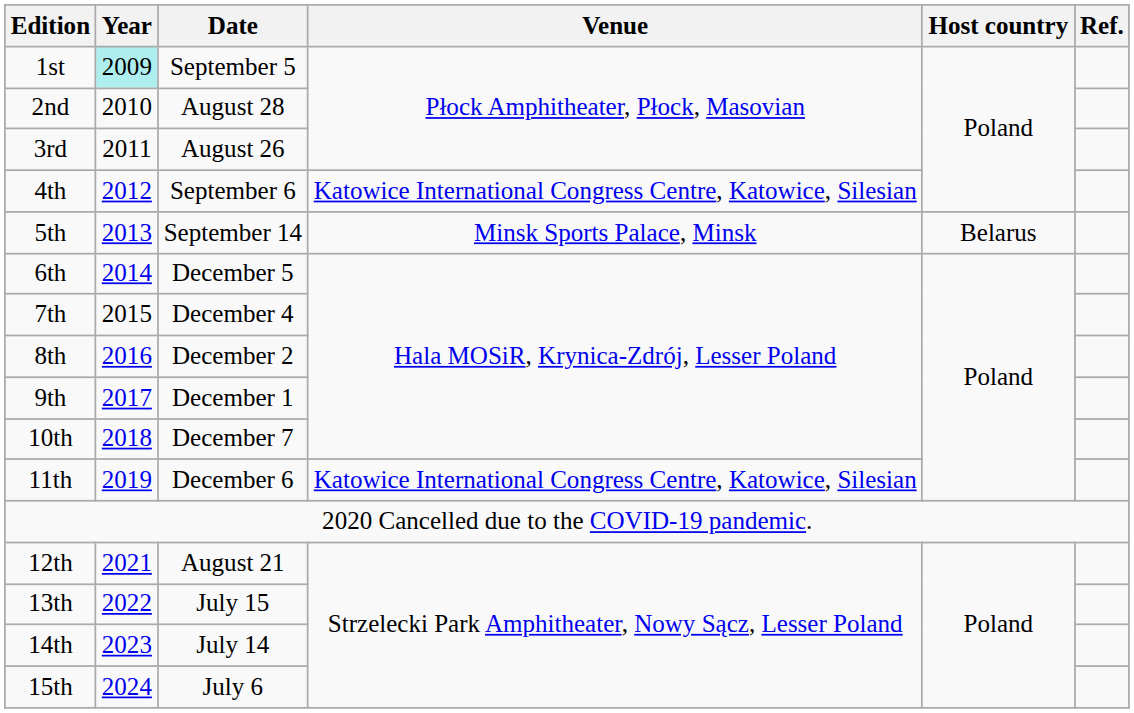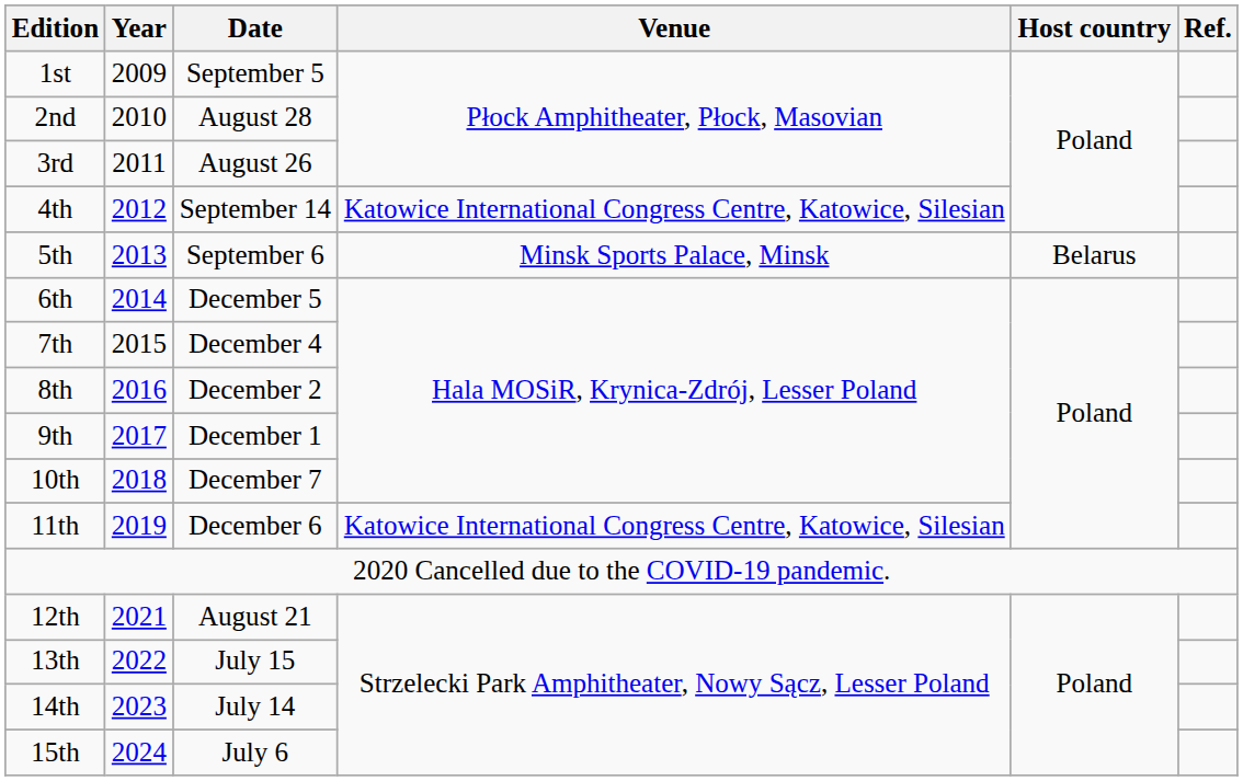1st | Year: paleturquoise background -> no background
4th | Date: September 6 -> September 14
5th | Date: September 14 -> September 6
